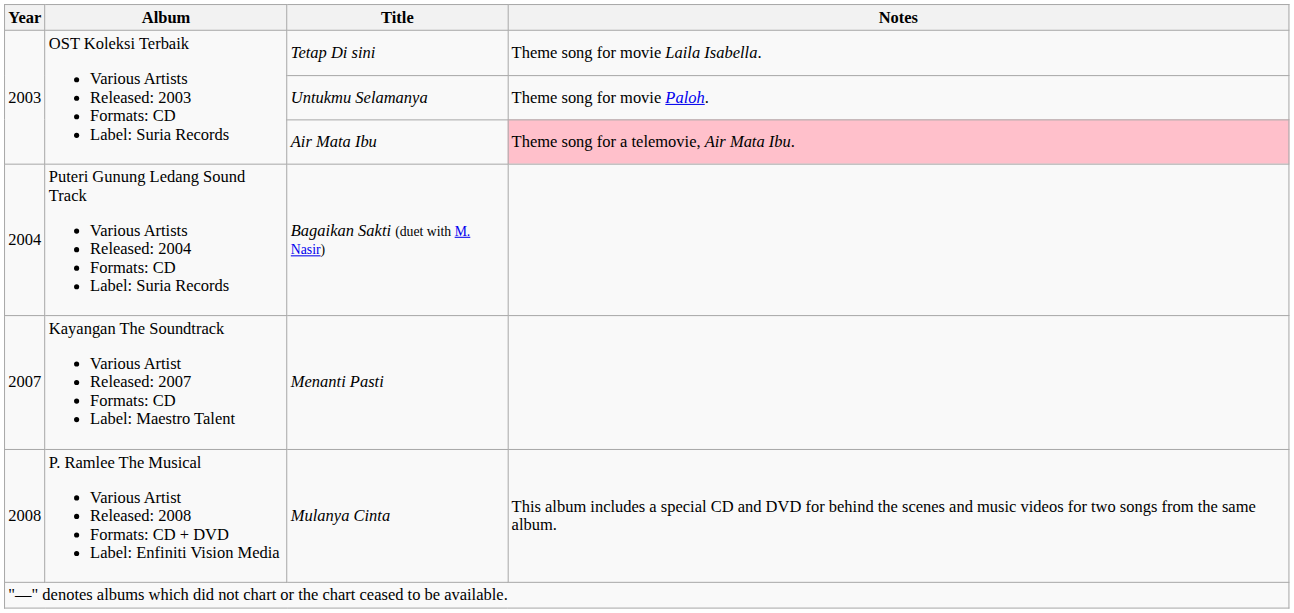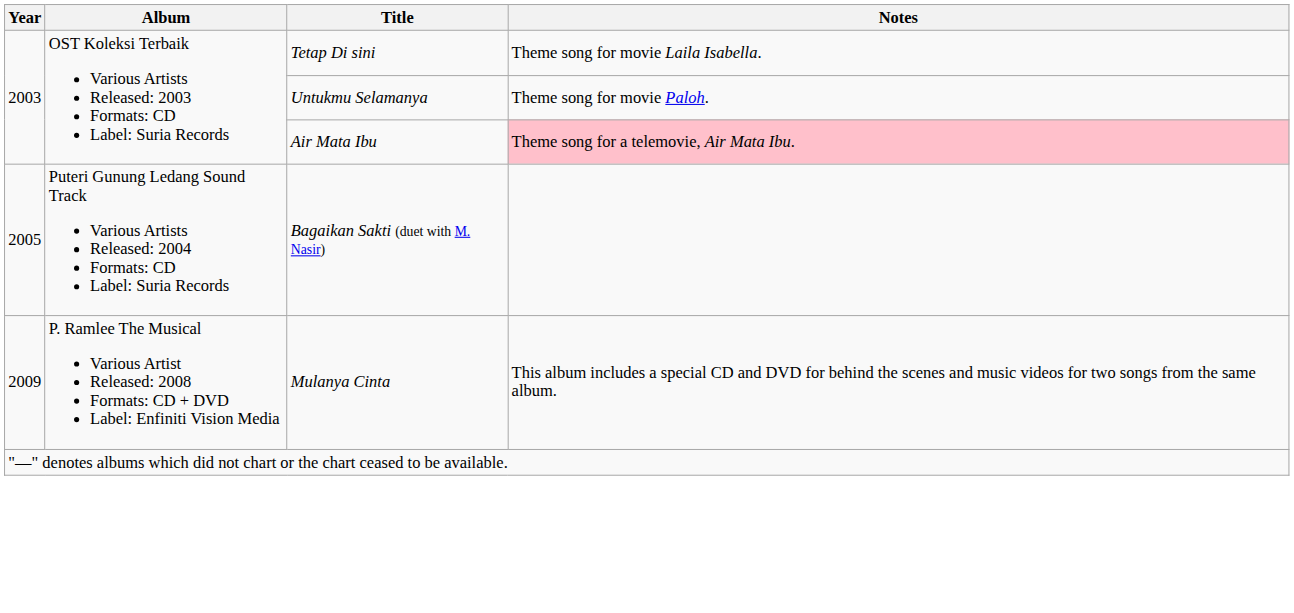Bagaikan Sakti (duet with M. Nasir) | Year: 2004 -> 2005
- row: 2007 | Kayangan The Soundtrack Various Artist Released: 2007 Formats: CD Label: Maestro Talent | Menanti Pasti
Mulanya Cinta | Year: 2008 -> 2009
